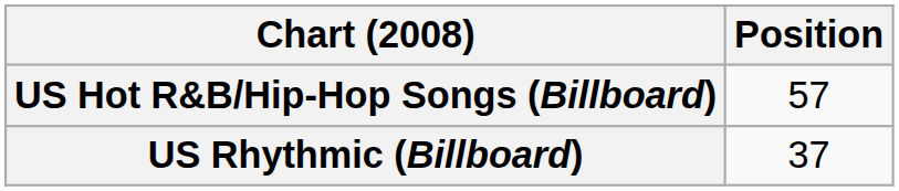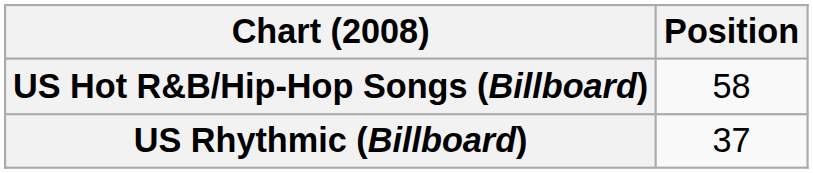US Hot R&B/Hip-Hop Songs (Billboard) | Position: 57 -> 58
